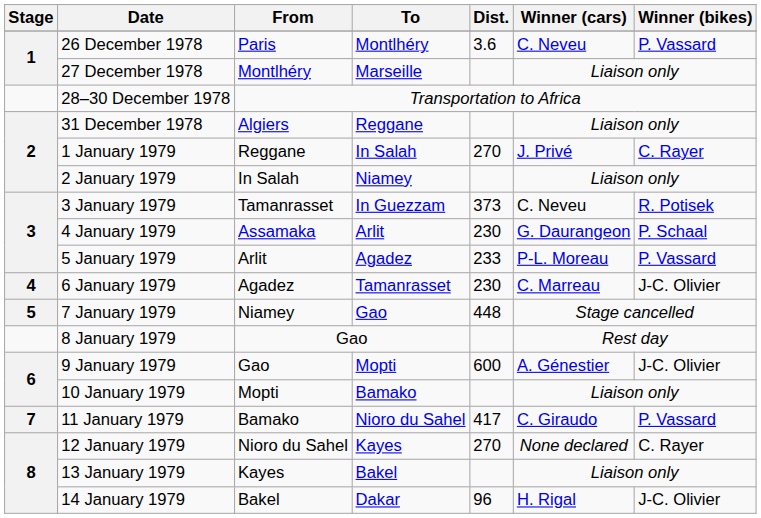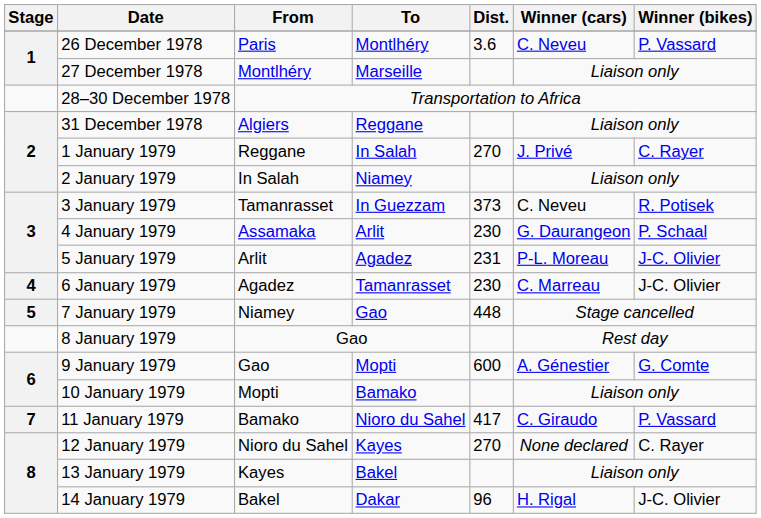5 January 1979 | Dist.: 233 -> 231
5 January 1979 | Winner (bikes): P. Vassard -> J-C. Olivier
9 January 1979 | Winner (bikes): J-C. Olivier -> G. Comte
